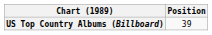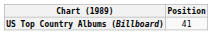US Top Country Albums (Billboard) | Position: 39 -> 41
